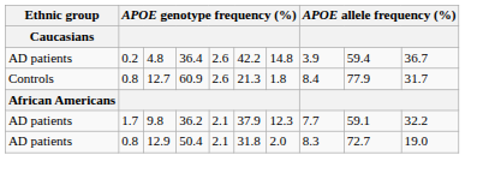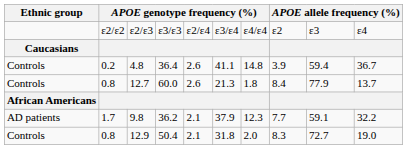+ row: ε2/ε2 | ε2/ε3 | ε3/ε3 | ε2/ε4 | ε3/ε4 | ε4/ε4 | ε2 | ε3 | ε4
4.8 | Ethnic group: AD patients -> Controls
4.8 | column 6: 42.2 -> 41.1
12.7 | column 4: 60.9 -> 60.0
12.7 | column 10: 31.7 -> 13.7
12.9 | Ethnic group: AD patients -> Controls
